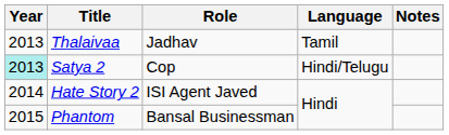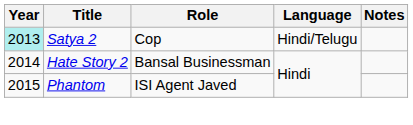- row: 2013 | Thalaivaa | Jadhav | Tamil
Hate Story 2 | Role: ISI Agent Javed -> Bansal Businessman
Phantom | Role: Bansal Businessman -> ISI Agent Javed
